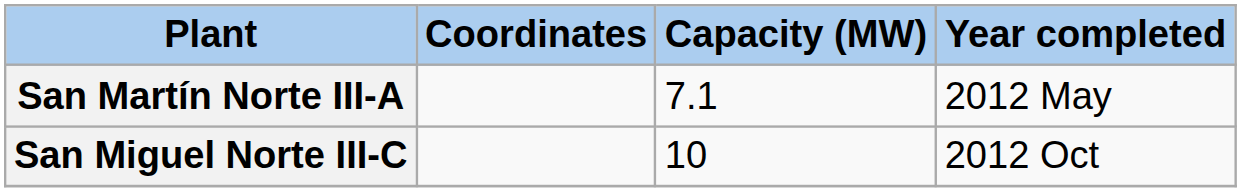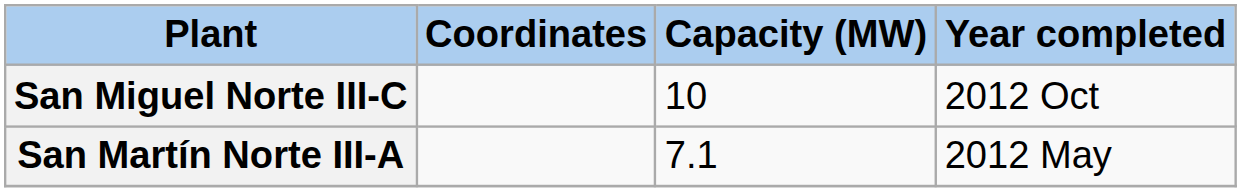rows swapped: San Miguel Norte III-C <-> San Martín Norte III-A
